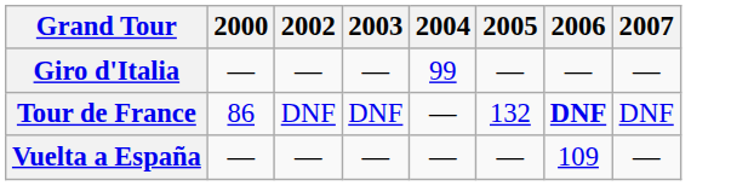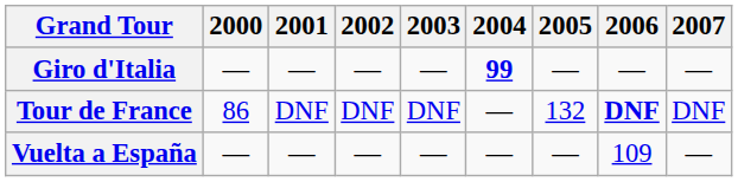+ column: 2001 | — | DNF | —
Giro d'Italia | 2004: normal -> bold
